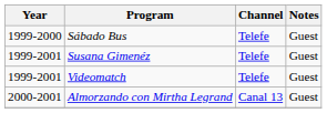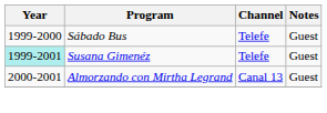Susana Gimenéz | Year: no background -> paleturquoise background
- row: 1999-2001 | Videomatch | Telefe | Guest
